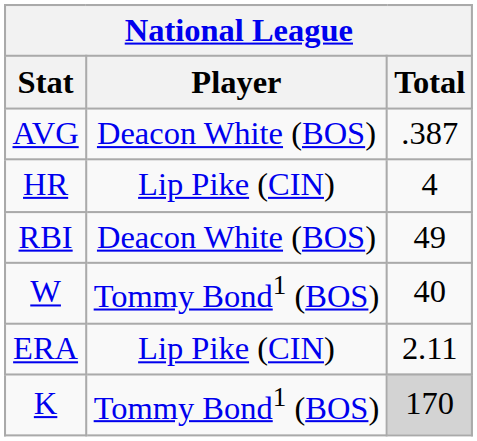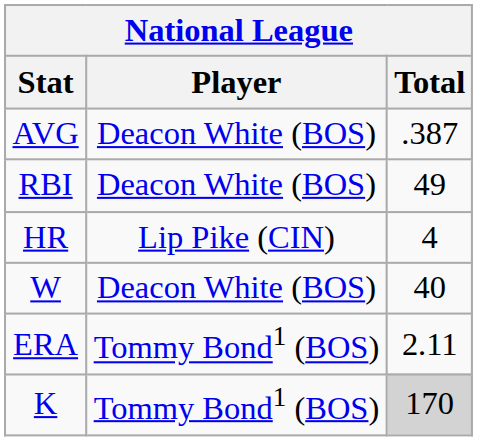rows swapped: HR <-> RBI
W | Player: Tommy Bond1 (BOS) -> Deacon White (BOS)
ERA | Player: Lip Pike (CIN) -> Tommy Bond1 (BOS)
